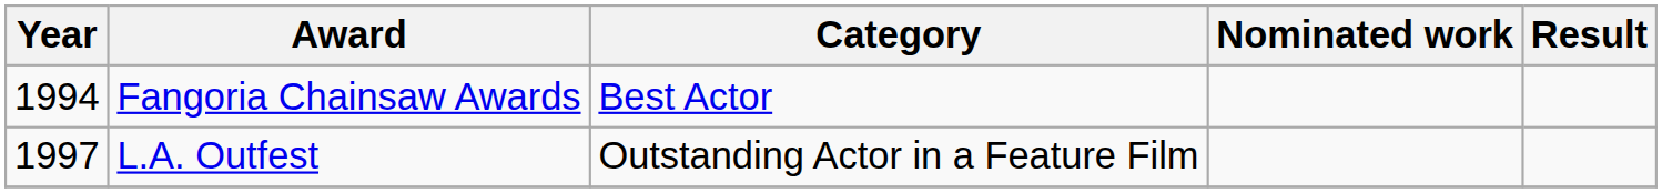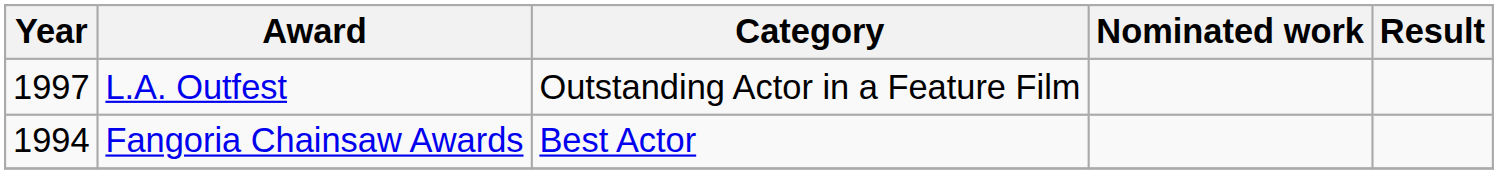rows swapped: Fangoria Chainsaw Awards <-> L.A. Outfest
